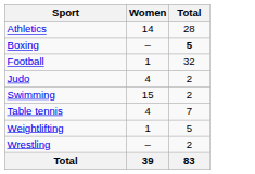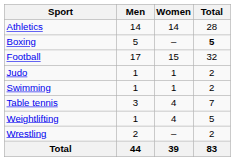+ column: Men | 14 | 5 | 17 | 1 | 1 | 3 | 1 | 2 | 44
Football | Women: 1 -> 15
Judo | Women: 4 -> 1
Swimming | Women: 15 -> 1
Weightlifting | Women: 1 -> 4
